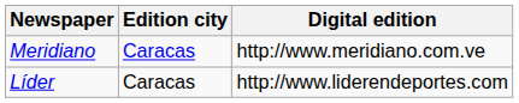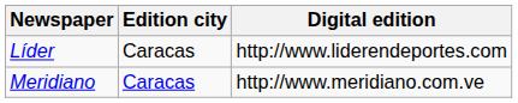rows swapped: Meridiano <-> Líder
